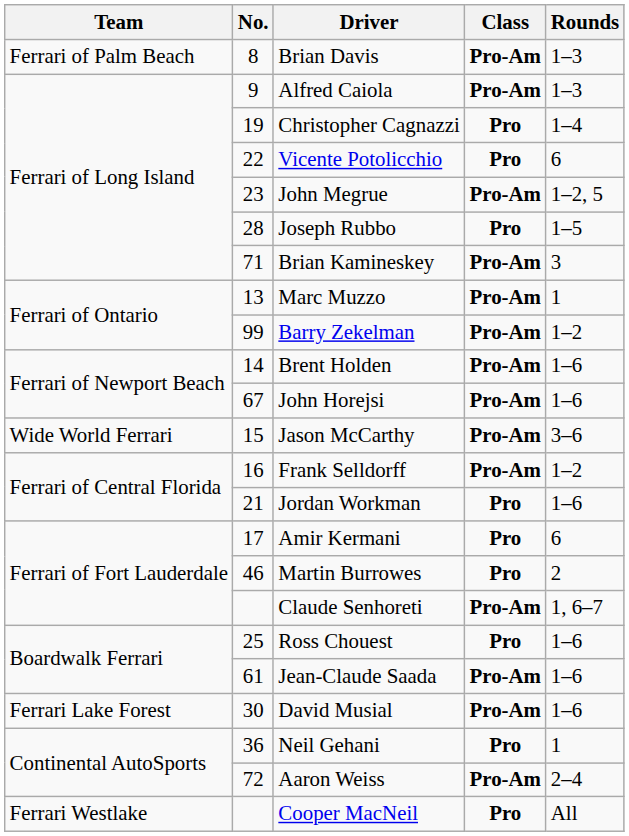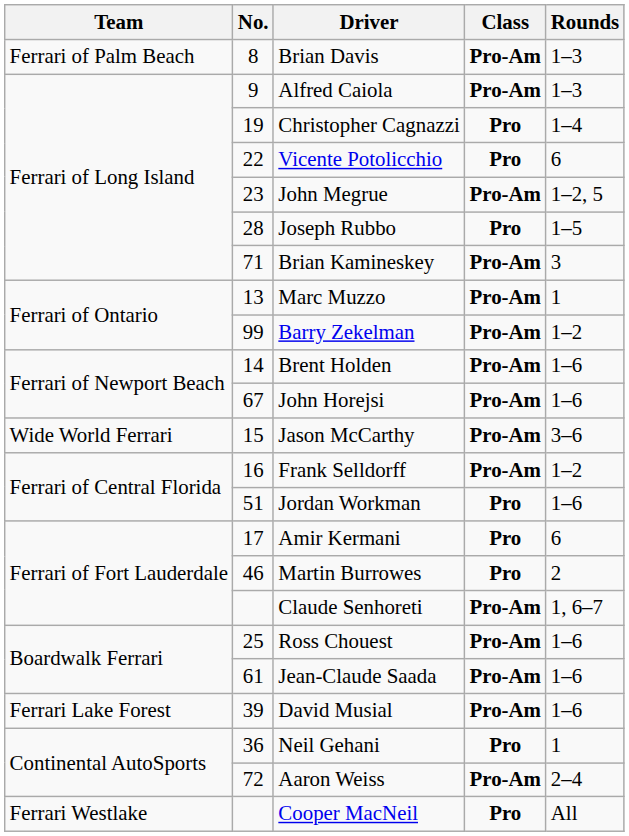Jordan Workman | No.: 21 -> 51
Ross Chouest | Class: Pro -> Pro-Am
David Musial | No.: 30 -> 39
